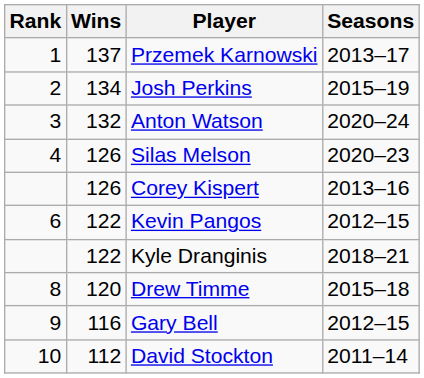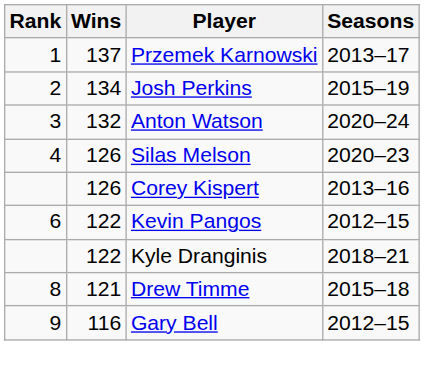Drew Timme | Wins: 120 -> 121
- row: 10 | 112 | David Stockton | 2011–14
